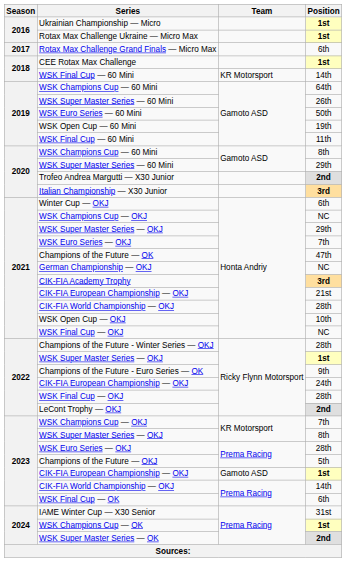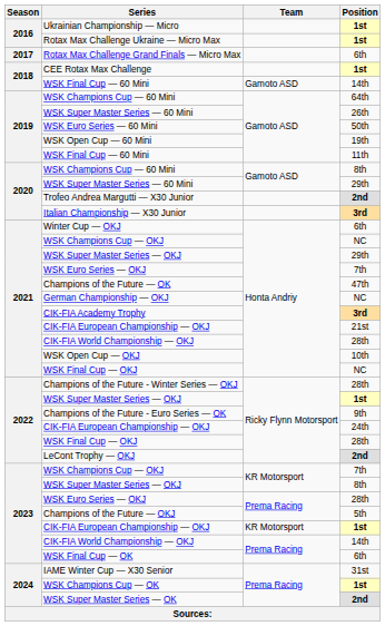WSK Final Cup — 60 Mini / 14th | Team: KR Motorsport -> Gamoto ASD
CIK-FIA European Championship — OKJ / 1st | Team: Gamoto ASD -> KR Motorsport
